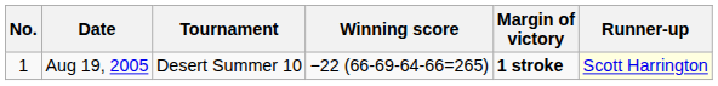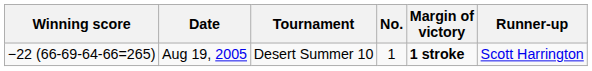columns swapped: No. <-> Winning score
Aug 19, 2005 | Runner-up: lightyellow background -> no background
